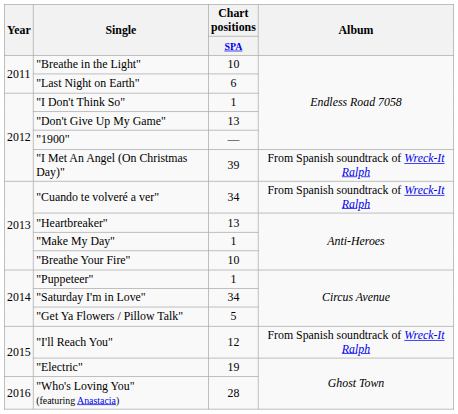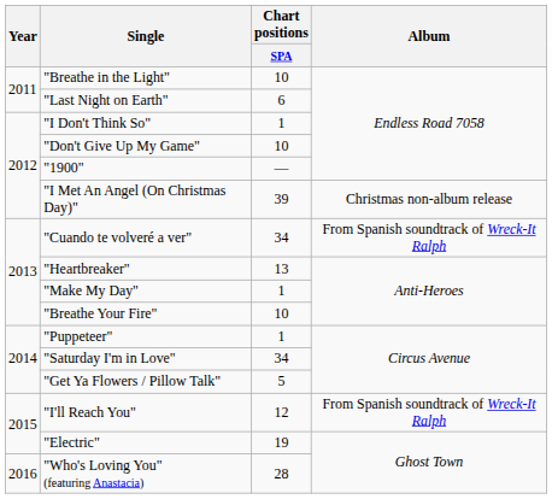"Don't Give Up My Game" | Chart positions / SPA: 13 -> 10
"I Met An Angel (On Christmas Day)" | Album: From Spanish soundtrack of Wreck-It Ralph -> Christmas non-album release
